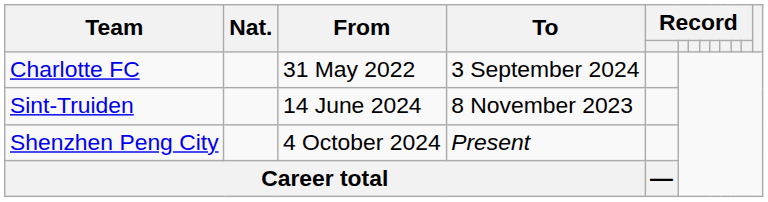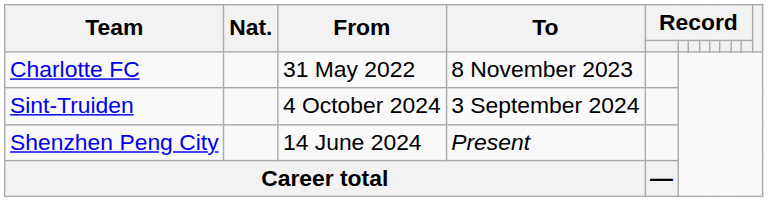Charlotte FC | To: 3 September 2024 -> 8 November 2023
Sint-Truiden | From: 14 June 2024 -> 4 October 2024
Sint-Truiden | To: 8 November 2023 -> 3 September 2024
Shenzhen Peng City | From: 4 October 2024 -> 14 June 2024
